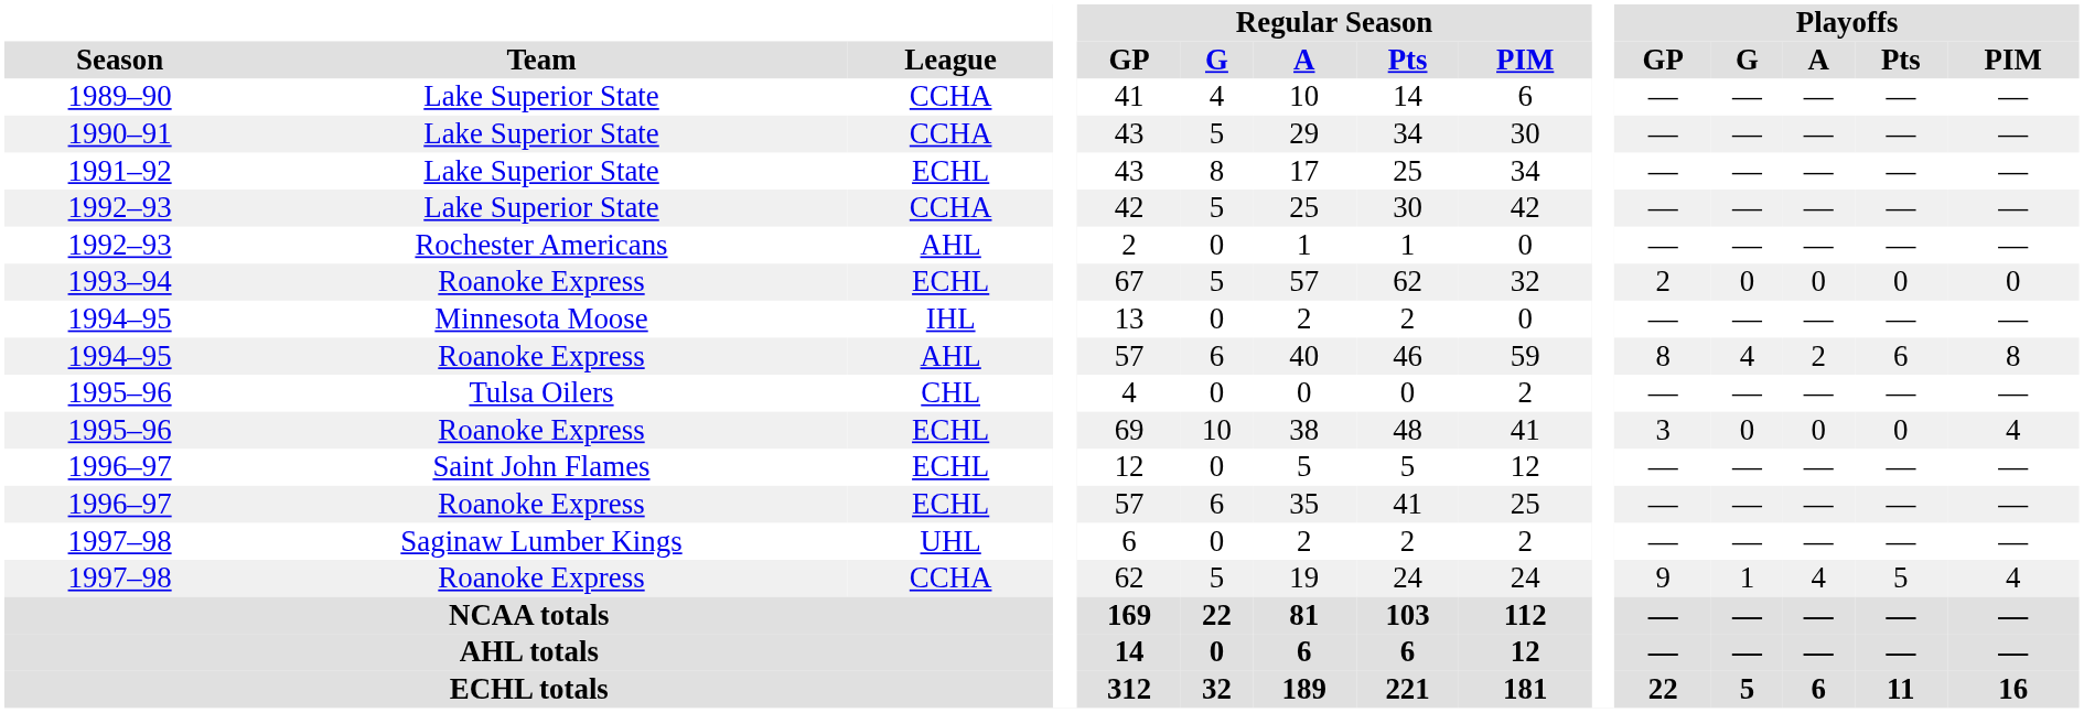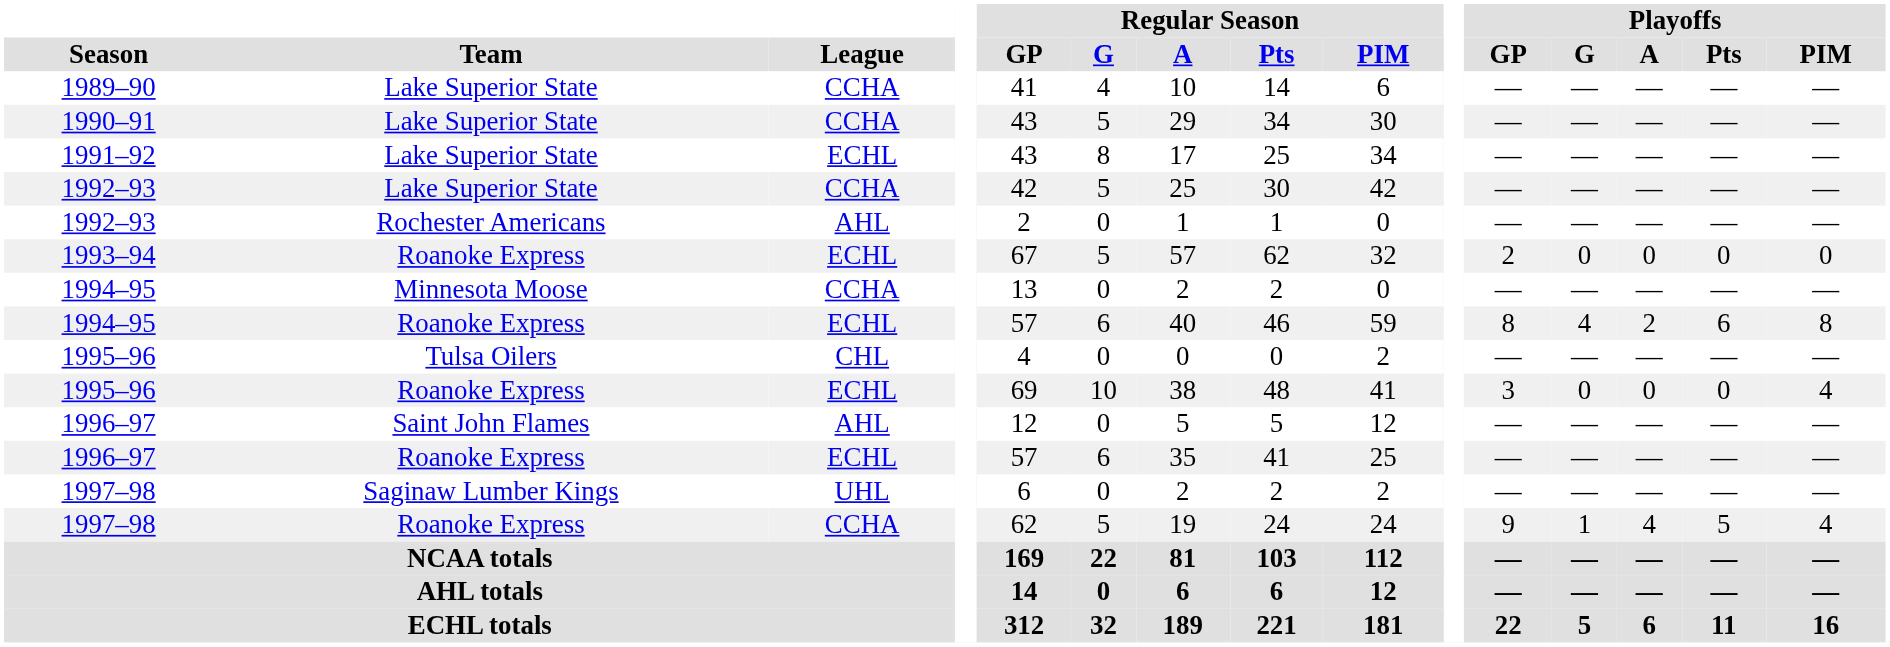1994–95 / Minnesota Moose | League: IHL -> CCHA
1994–95 / Roanoke Express | League: AHL -> ECHL
1996–97 / Saint John Flames | League: ECHL -> AHL
